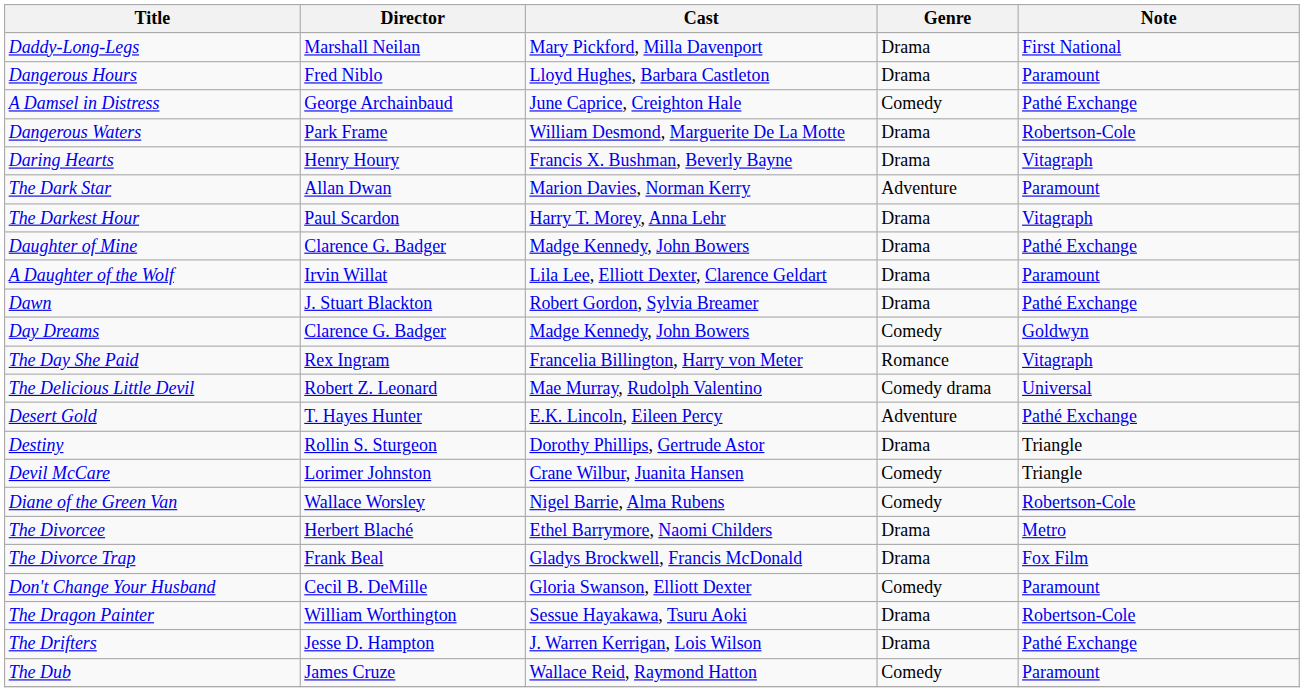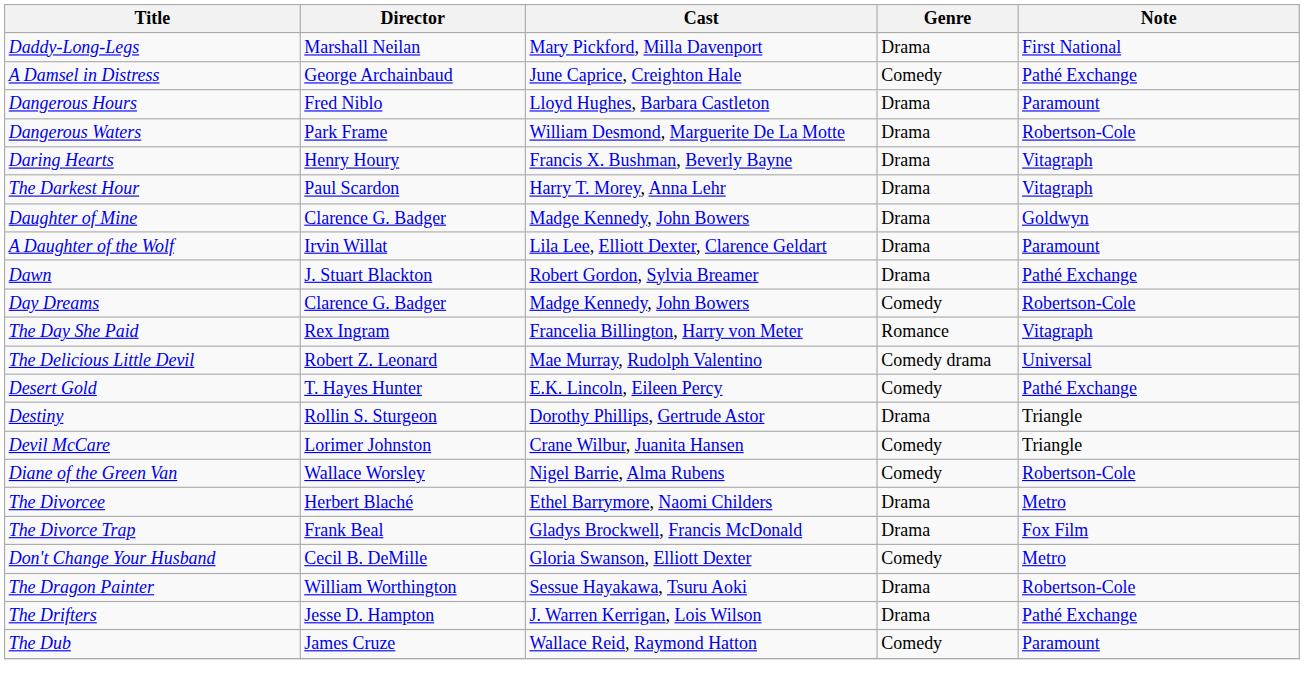rows swapped: A Damsel in Distress <-> Dangerous Hours
- row: The Dark Star | Allan Dwan | Marion Davies, Norman Kerry | Adventure | Paramount
Daughter of Mine | Note: Pathé Exchange -> Goldwyn
Day Dreams | Note: Goldwyn -> Robertson-Cole
Desert Gold | Genre: Adventure -> Comedy
Don't Change Your Husband | Note: Paramount -> Metro
